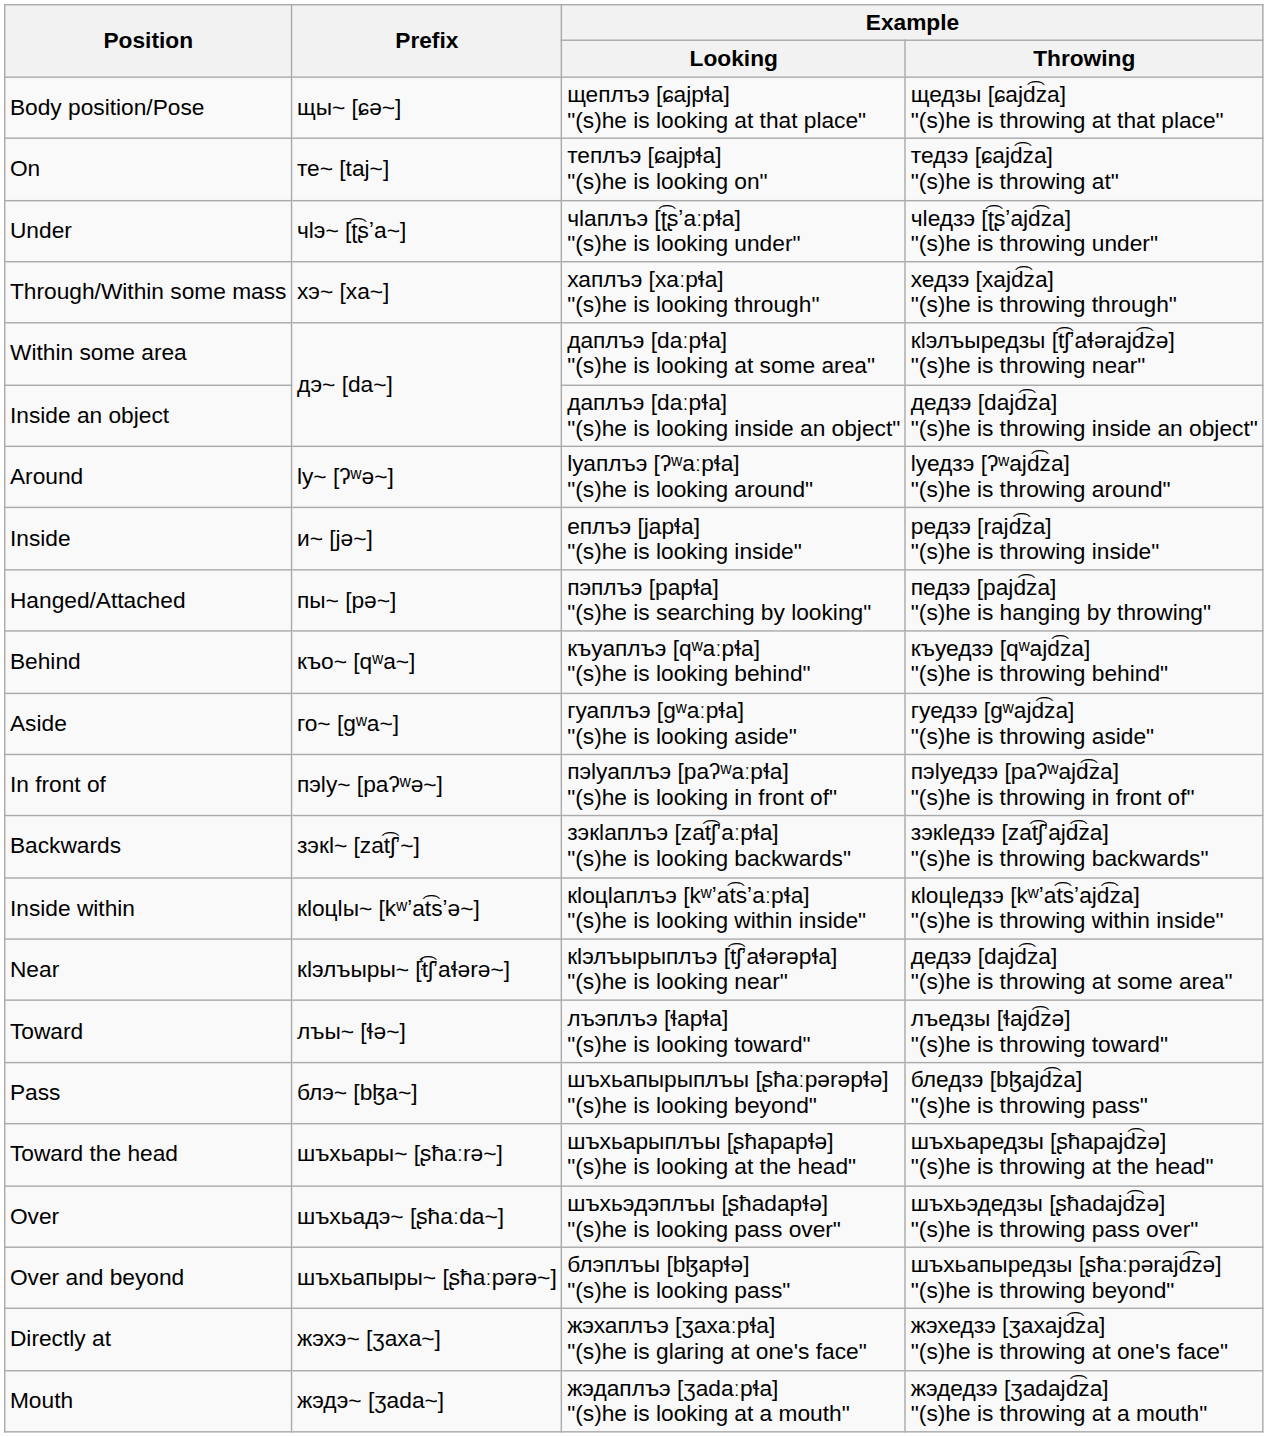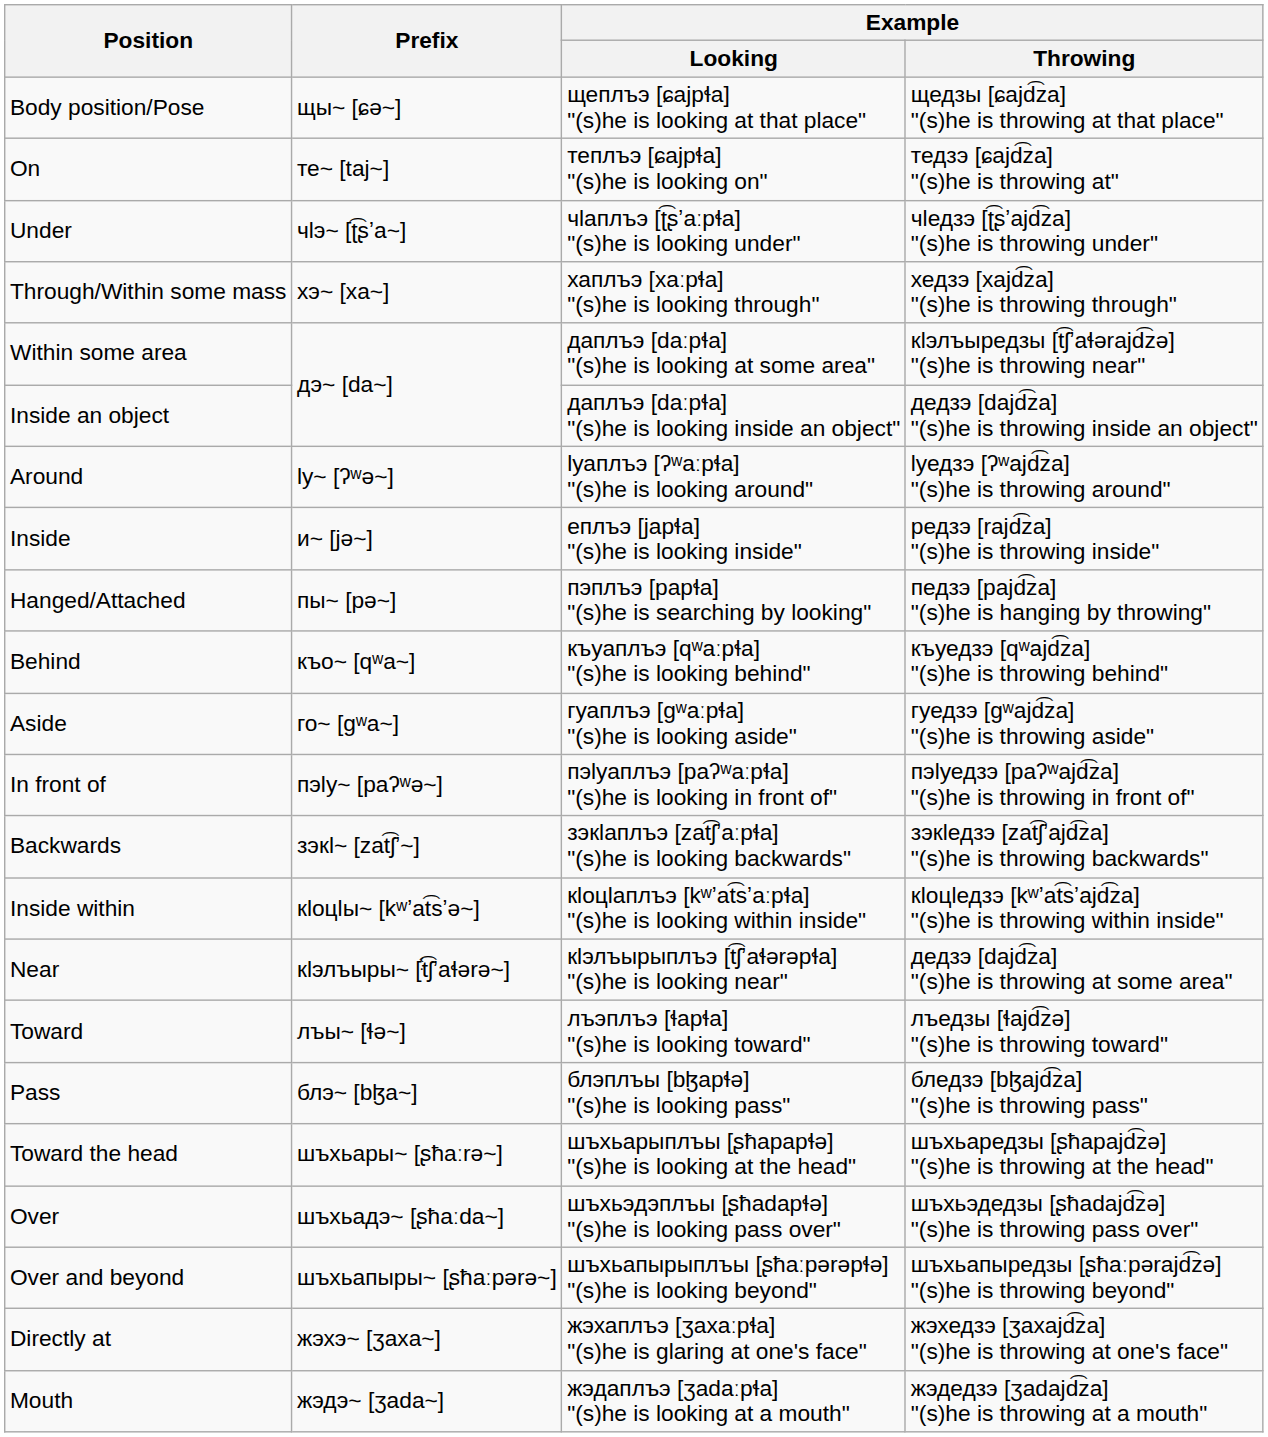Pass | Example / Looking: шъхьапырыплъы [ʂħaːpərəpɬə] "(s)he is looking beyond" -> блэплъы [bɮapɬə] "(s)he is looking pass"
Over and beyond | Example / Looking: блэплъы [bɮapɬə] "(s)he is looking pass" -> шъхьапырыплъы [ʂħaːpərəpɬə] "(s)he is looking beyond"
